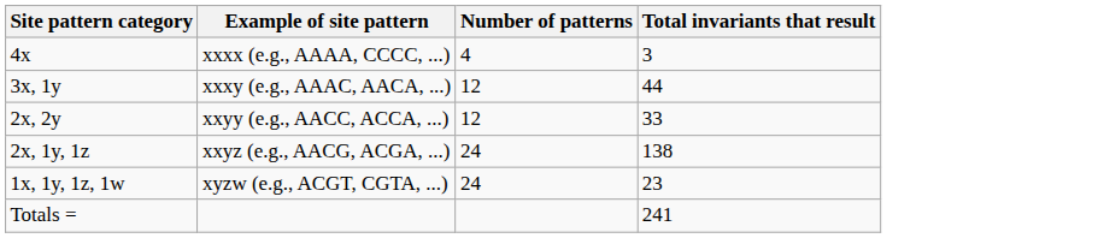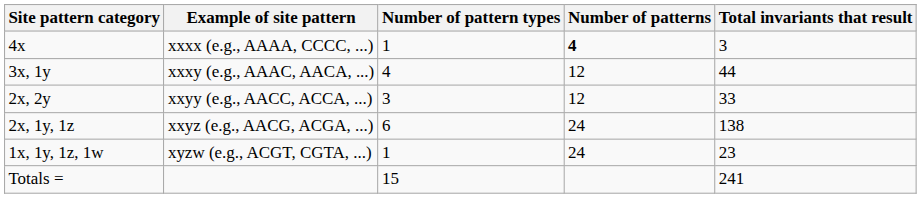+ column: Number of pattern types | 1 | 4 | 3 | 6 | 1 | 15
4x | Number of patterns: normal -> bold
